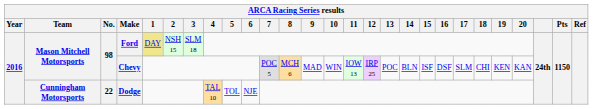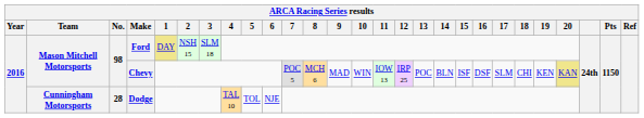Chevy | 20: no background -> khaki background
Dodge | No.: 22 -> 28
